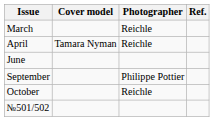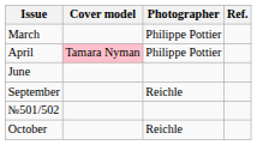March | Photographer: Reichle -> Philippe Pottier
April | Cover model: no background -> pink background
April | Photographer: Reichle -> Philippe Pottier
September | Photographer: Philippe Pottier -> Reichle
rows swapped: October <-> №501/502
